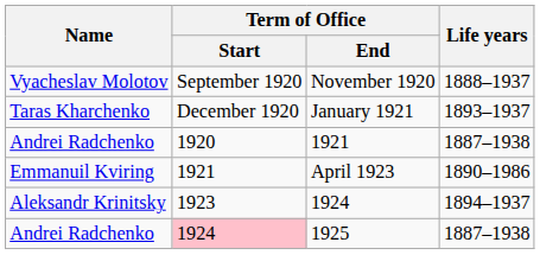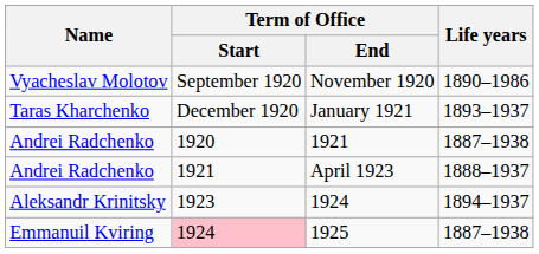November 1920 | Life years: 1888–1937 -> 1890–1986
April 1923 | Name: Emmanuil Kviring -> Andrei Radchenko
April 1923 | Life years: 1890–1986 -> 1888–1937
1925 | Name: Andrei Radchenko -> Emmanuil Kviring
